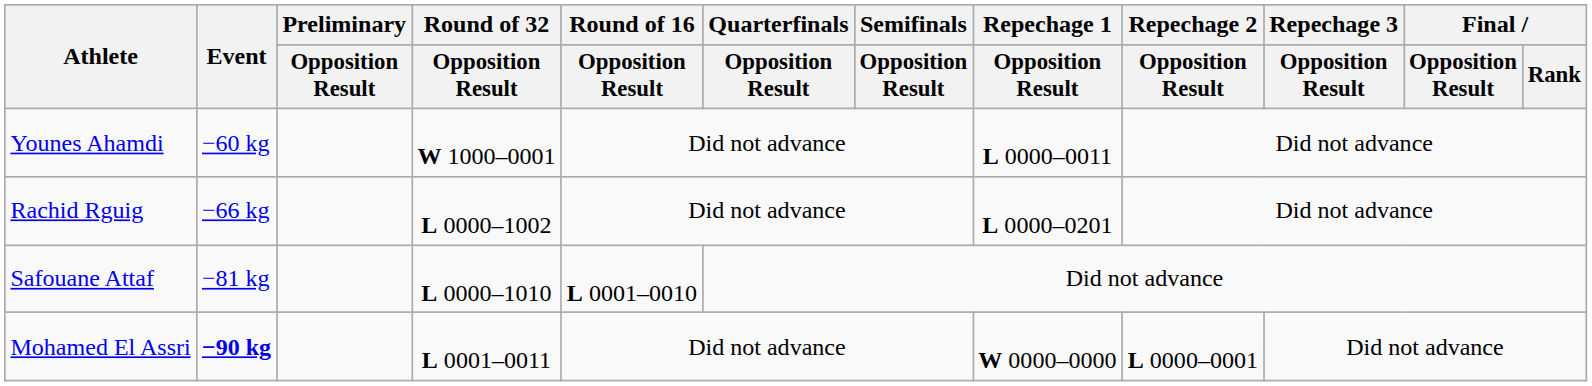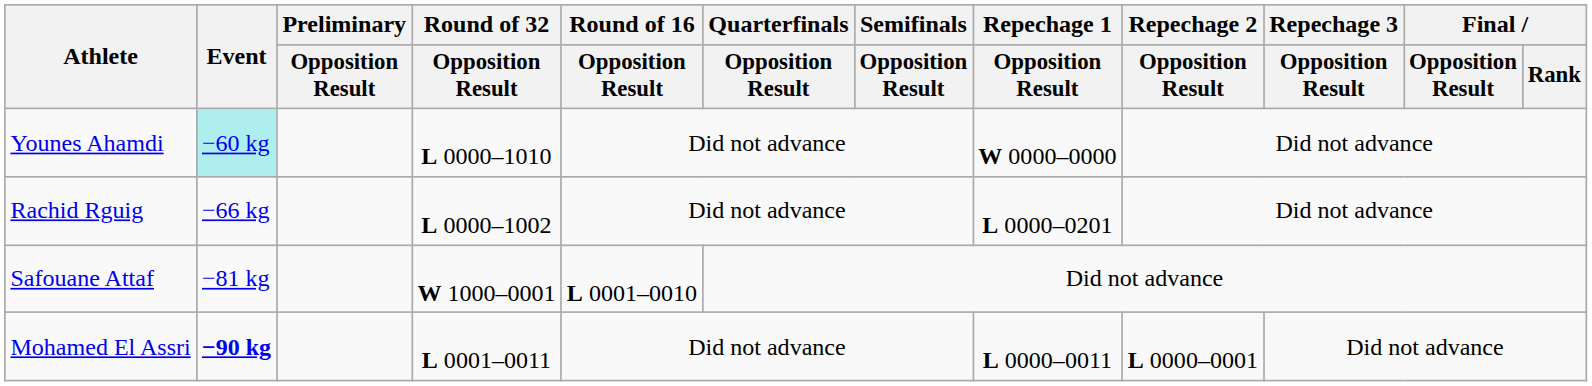Younes Ahamdi | Event: no background -> paleturquoise background
Younes Ahamdi | Round of 32 / Opposition Result: W 1000–0001 -> L 0000–1010
Younes Ahamdi | Repechage 1 / Opposition Result: L 0000–0011 -> W 0000–0000
Safouane Attaf | Round of 32 / Opposition Result: L 0000–1010 -> W 1000–0001
Mohamed El Assri | Repechage 1 / Opposition Result: W 0000–0000 -> L 0000–0011
